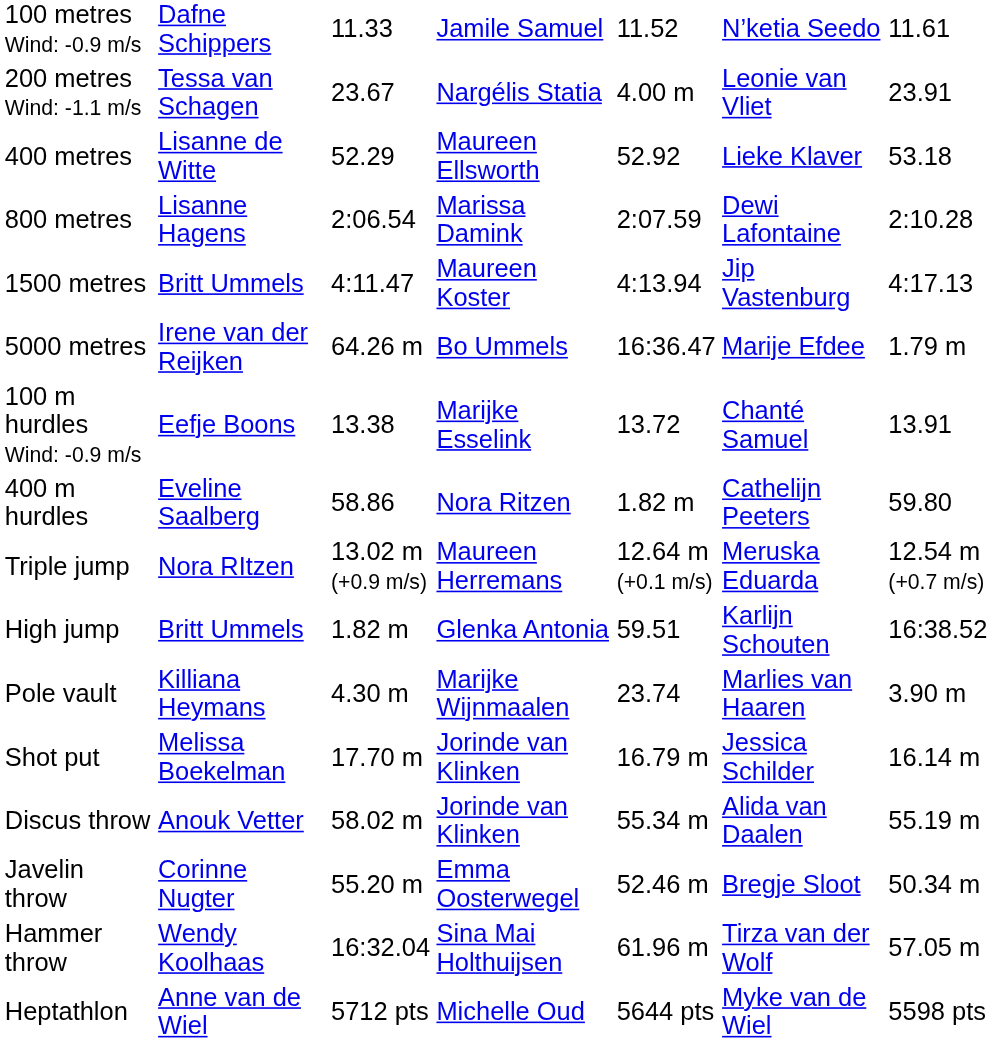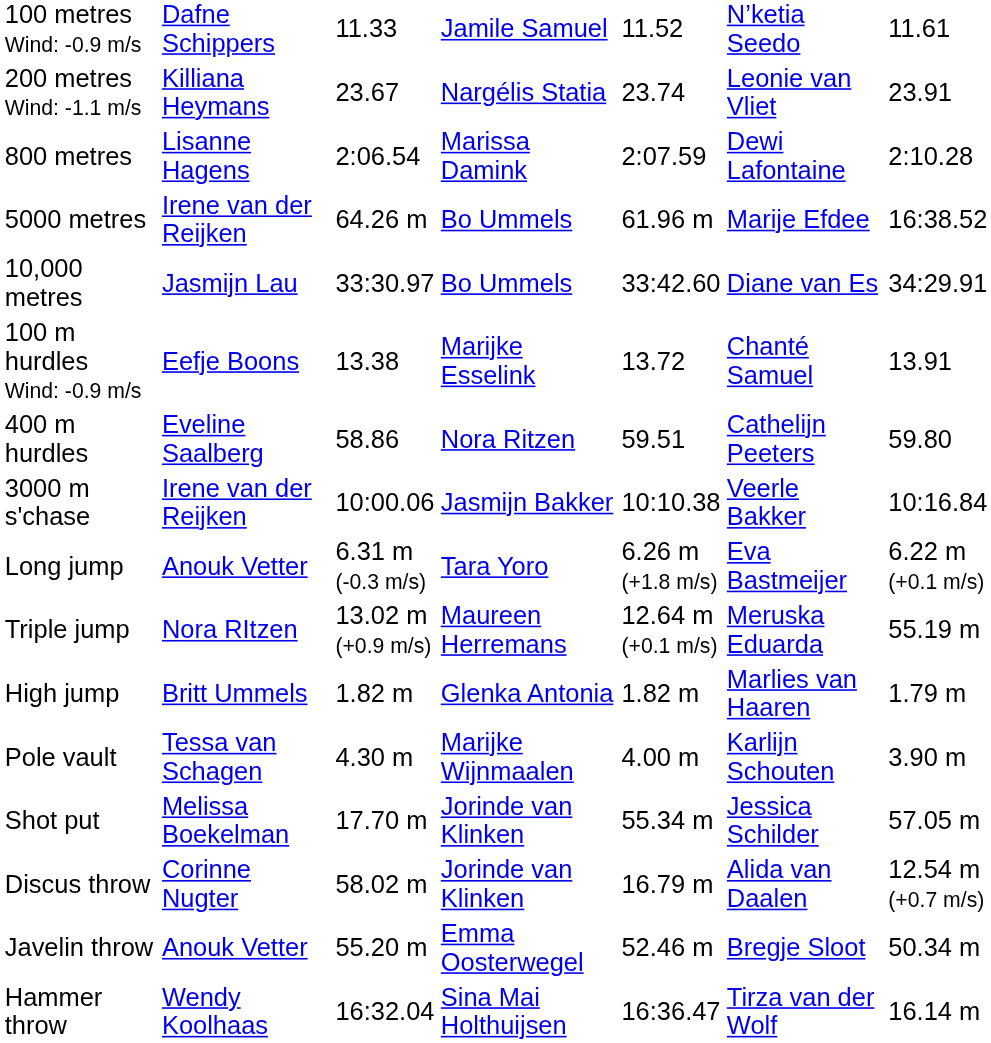200 metres Wind: -1.1 m/s | column 2: Tessa van Schagen -> Killiana Heymans
200 metres Wind: -1.1 m/s | column 5: 4.00 m -> 23.74
- row: 400 metres | Lisanne de Witte | 52.29 | Maureen Ellsworth | 52.92 | Lieke Klaver | 53.18
- row: 1500 metres | Britt Ummels | 4:11.47 | Maureen Koster | 4:13.94 | Jip Vastenburg | 4:17.13
5000 metres | column 5: 16:36.47 -> 61.96 m
5000 metres | column 7: 1.79 m -> 16:38.52
+ row: 10,000 metres | Jasmijn Lau | 33:30.97 | Bo Ummels | 33:42.60 | Diane van Es | 34:29.91
400 m hurdles | column 5: 1.82 m -> 59.51
+ row: 3000 m s'chase | Irene van der Reijken | 10:00.06 | Jasmijn Bakker | 10:10.38 | Veerle Bakker | 10:16.84
+ row: Long jump | Anouk Vetter | 6.31 m (-0.3 m/s) | Tara Yoro | 6.26 m (+1.8 m/s) | Eva Bastmeijer | 6.22 m (+0.1 m/s)
Triple jump | column 7: 12.54 m (+0.7 m/s) -> 55.19 m
High jump | column 5: 59.51 -> 1.82 m
High jump | column 6: Karlijn Schouten -> Marlies van Haaren
High jump | column 7: 16:38.52 -> 1.79 m
Pole vault | column 2: Killiana Heymans -> Tessa van Schagen
Pole vault | column 5: 23.74 -> 4.00 m
Pole vault | column 6: Marlies van Haaren -> Karlijn Schouten
Shot put | column 5: 16.79 m -> 55.34 m
Shot put | column 7: 16.14 m -> 57.05 m
Discus throw | column 2: Anouk Vetter -> Corinne Nugter
Discus throw | column 5: 55.34 m -> 16.79 m
Discus throw | column 7: 55.19 m -> 12.54 m (+0.7 m/s)
Javelin throw | column 2: Corinne Nugter -> Anouk Vetter
Hammer throw | column 5: 61.96 m -> 16:36.47
Hammer throw | column 7: 57.05 m -> 16.14 m
- row: Heptathlon | Anne van de Wiel | 5712 pts | Michelle Oud | 5644 pts | Myke van de Wiel | 5598 pts
